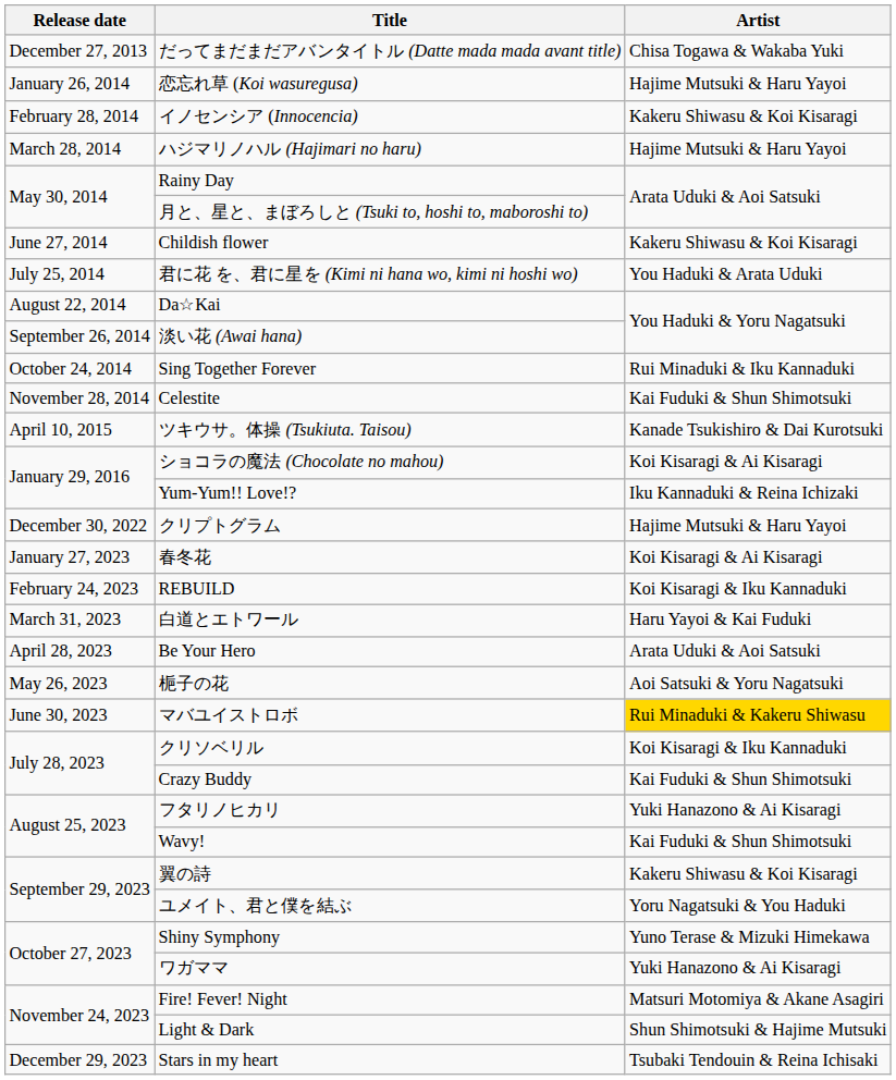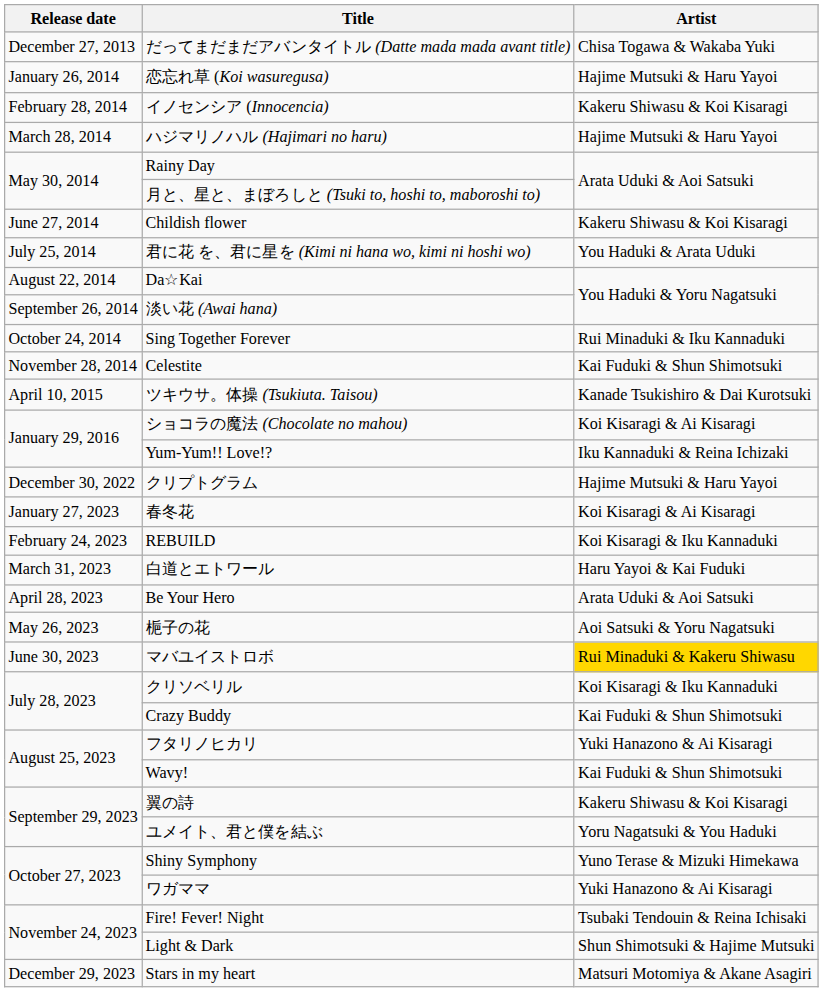Fire! Fever! Night | Artist: Matsuri Motomiya & Akane Asagiri -> Tsubaki Tendouin & Reina Ichisaki
Stars in my heart | Artist: Tsubaki Tendouin & Reina Ichisaki -> Matsuri Motomiya & Akane Asagiri
